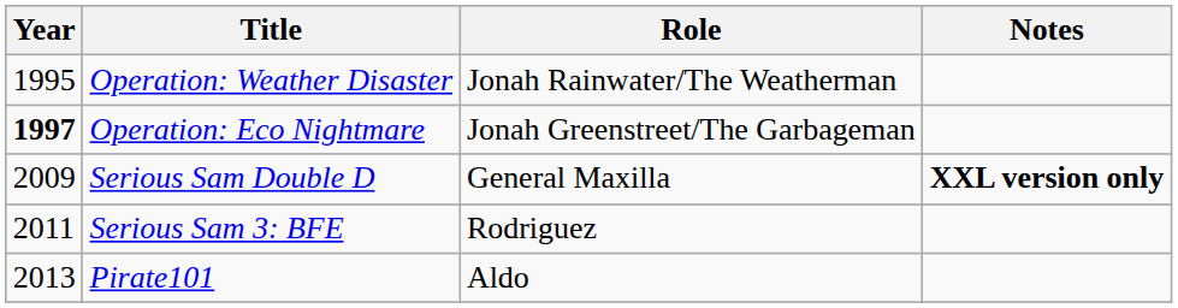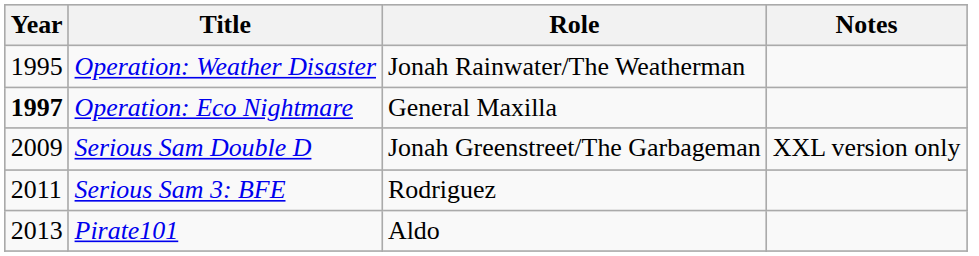Operation: Eco Nightmare | Role: Jonah Greenstreet/The Garbageman -> General Maxilla
Serious Sam Double D | Role: General Maxilla -> Jonah Greenstreet/The Garbageman
Serious Sam Double D | Notes: bold -> normal
